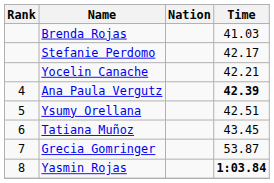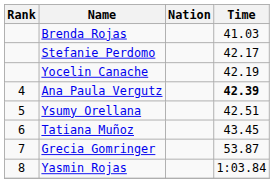Yocelin Canache | Time: 42.21 -> 42.19
Yasmin Rojas | Time: bold -> normal
